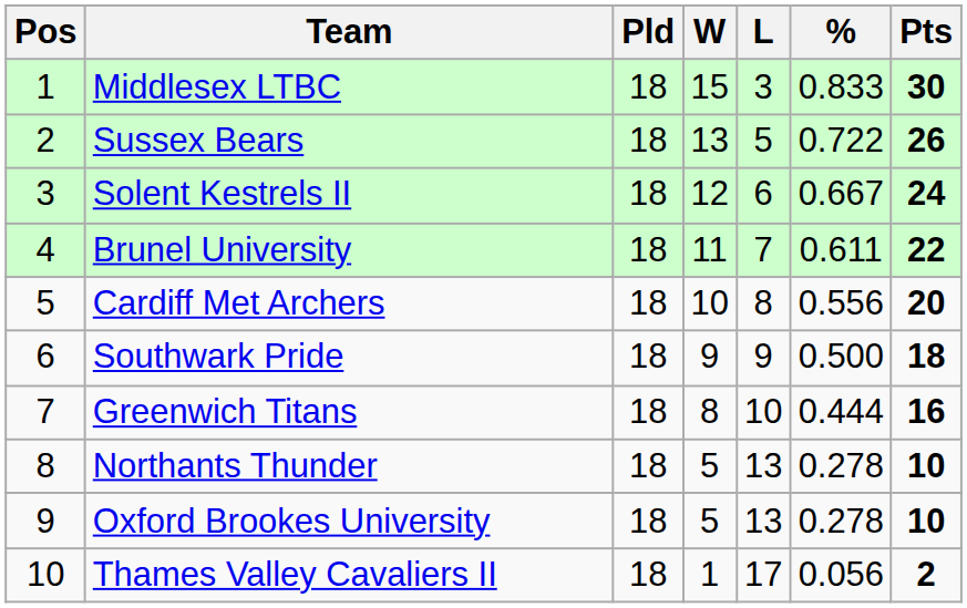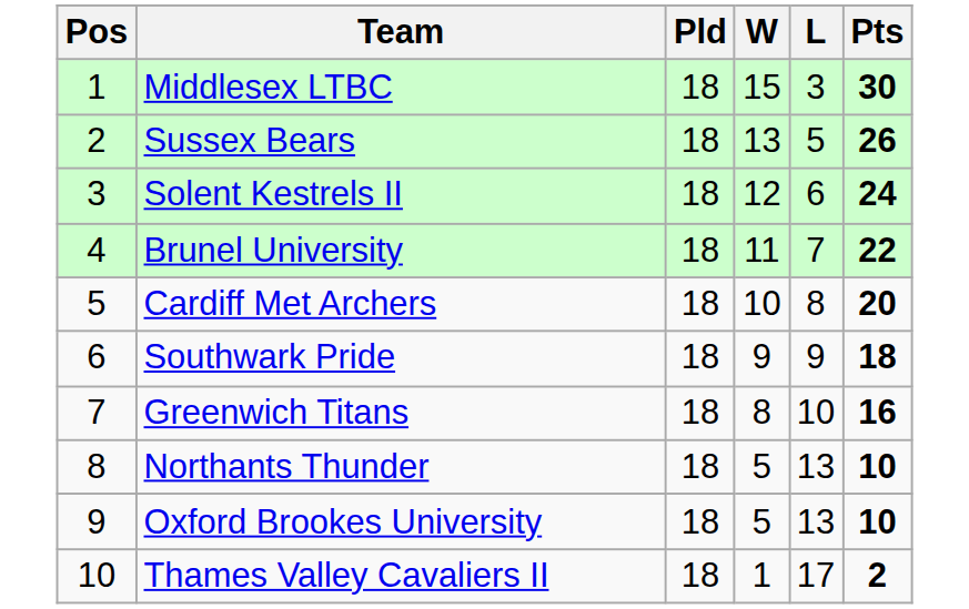- column: % | 0.833 | 0.722 | 0.667 | 0.611 | 0.556 | 0.500 | 0.444 | 0.278 | 0.278 | 0.056
